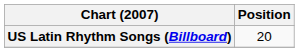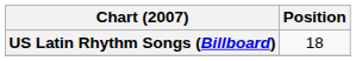US Latin Rhythm Songs (Billboard) | Position: 20 -> 18
